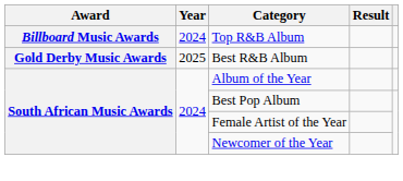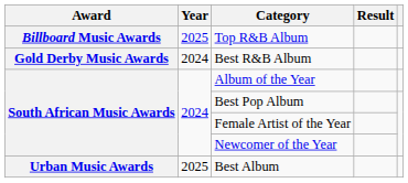Top R&B Album | Year: 2024 -> 2025
Best R&B Album | Year: 2025 -> 2024
+ row: Urban Music Awards | 2025 | Best Album
